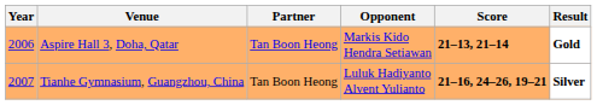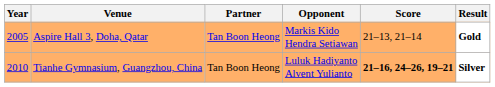Aspire Hall 3, Doha, Qatar | Year: 2006 -> 2005
Aspire Hall 3, Doha, Qatar | Score: bold -> normal
Tianhe Gymnasium, Guangzhou, China | Year: 2007 -> 2010
